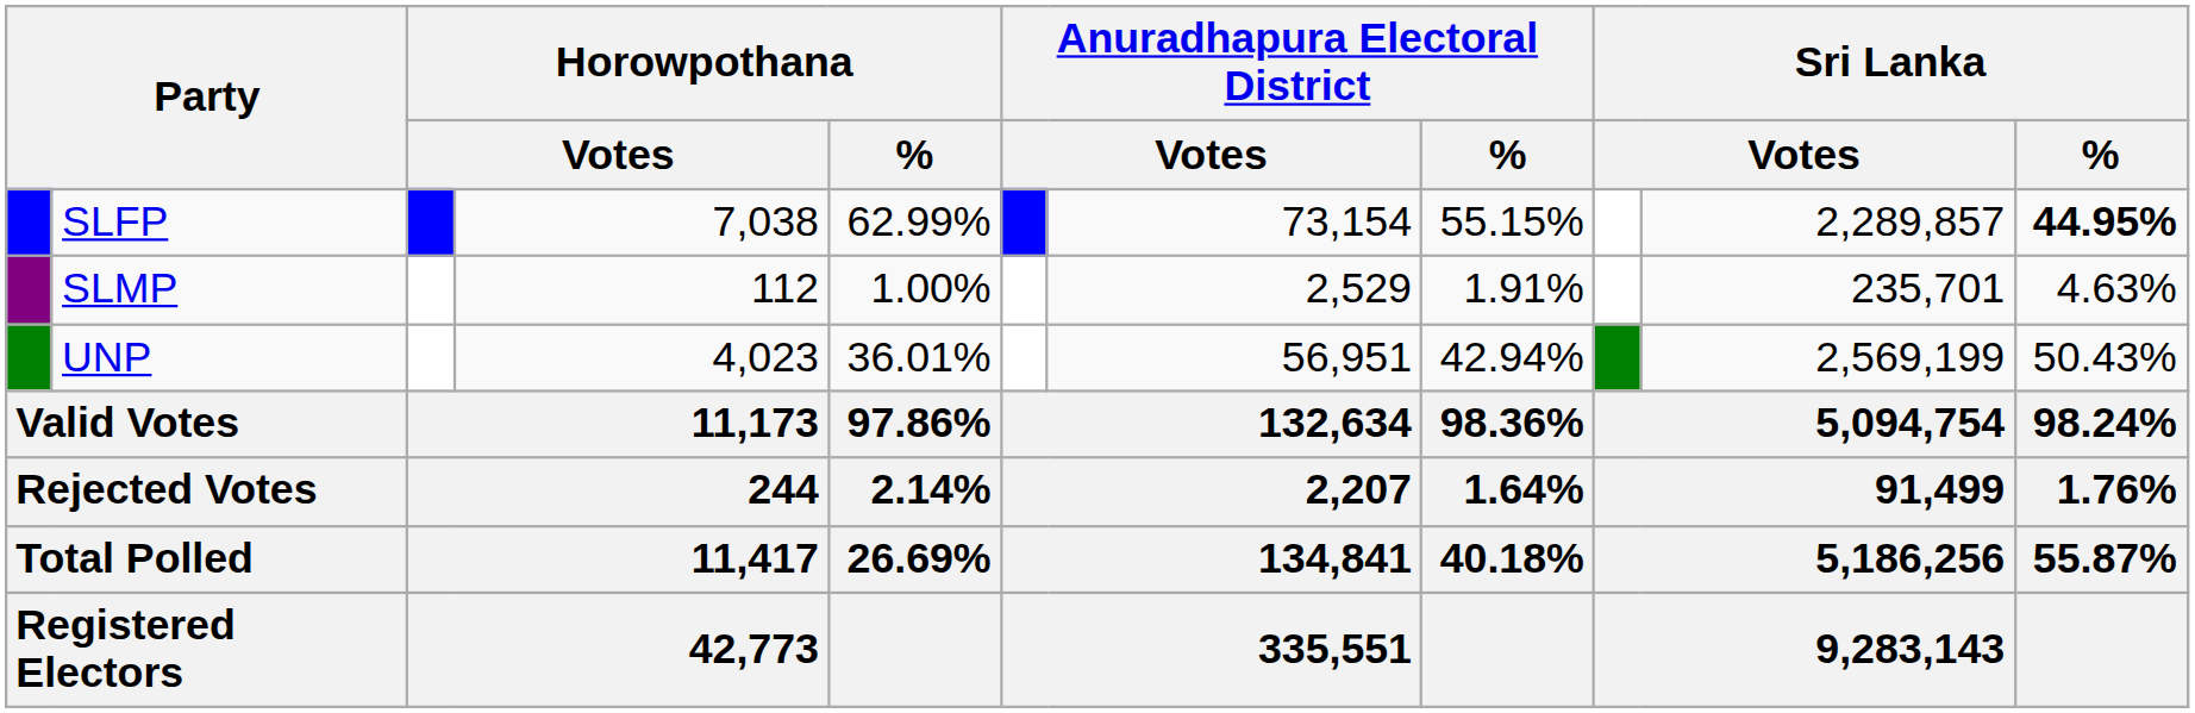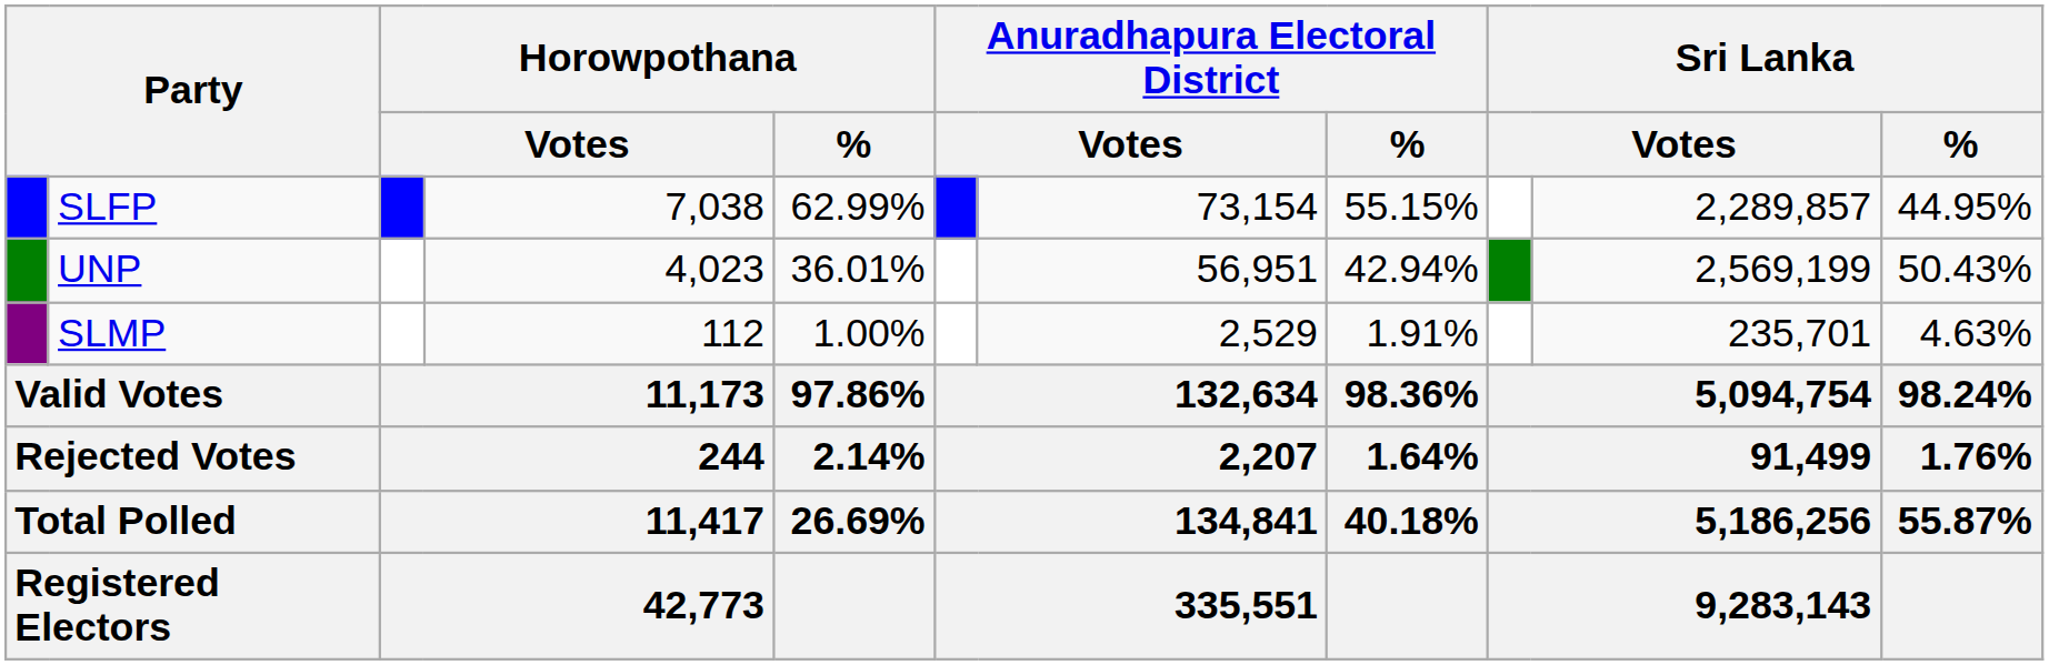SLFP | Sri Lanka / %: bold -> normal
rows swapped: UNP <-> SLMP
